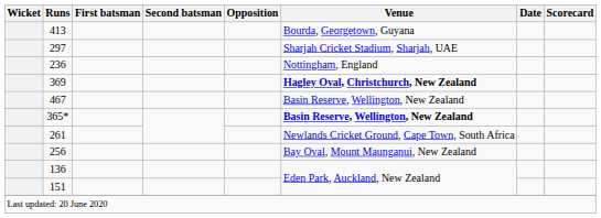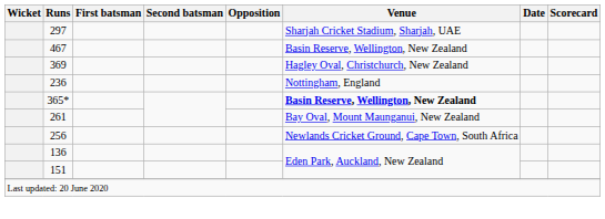- row: 413 | Bourda, Georgetown, Guyana
rows swapped: 467 <-> 236
369 | Venue: bold -> normal
261 | Venue: Newlands Cricket Ground, Cape Town, South Africa -> Bay Oval, Mount Maunganui, New Zealand
256 | Venue: Bay Oval, Mount Maunganui, New Zealand -> Newlands Cricket Ground, Cape Town, South Africa
